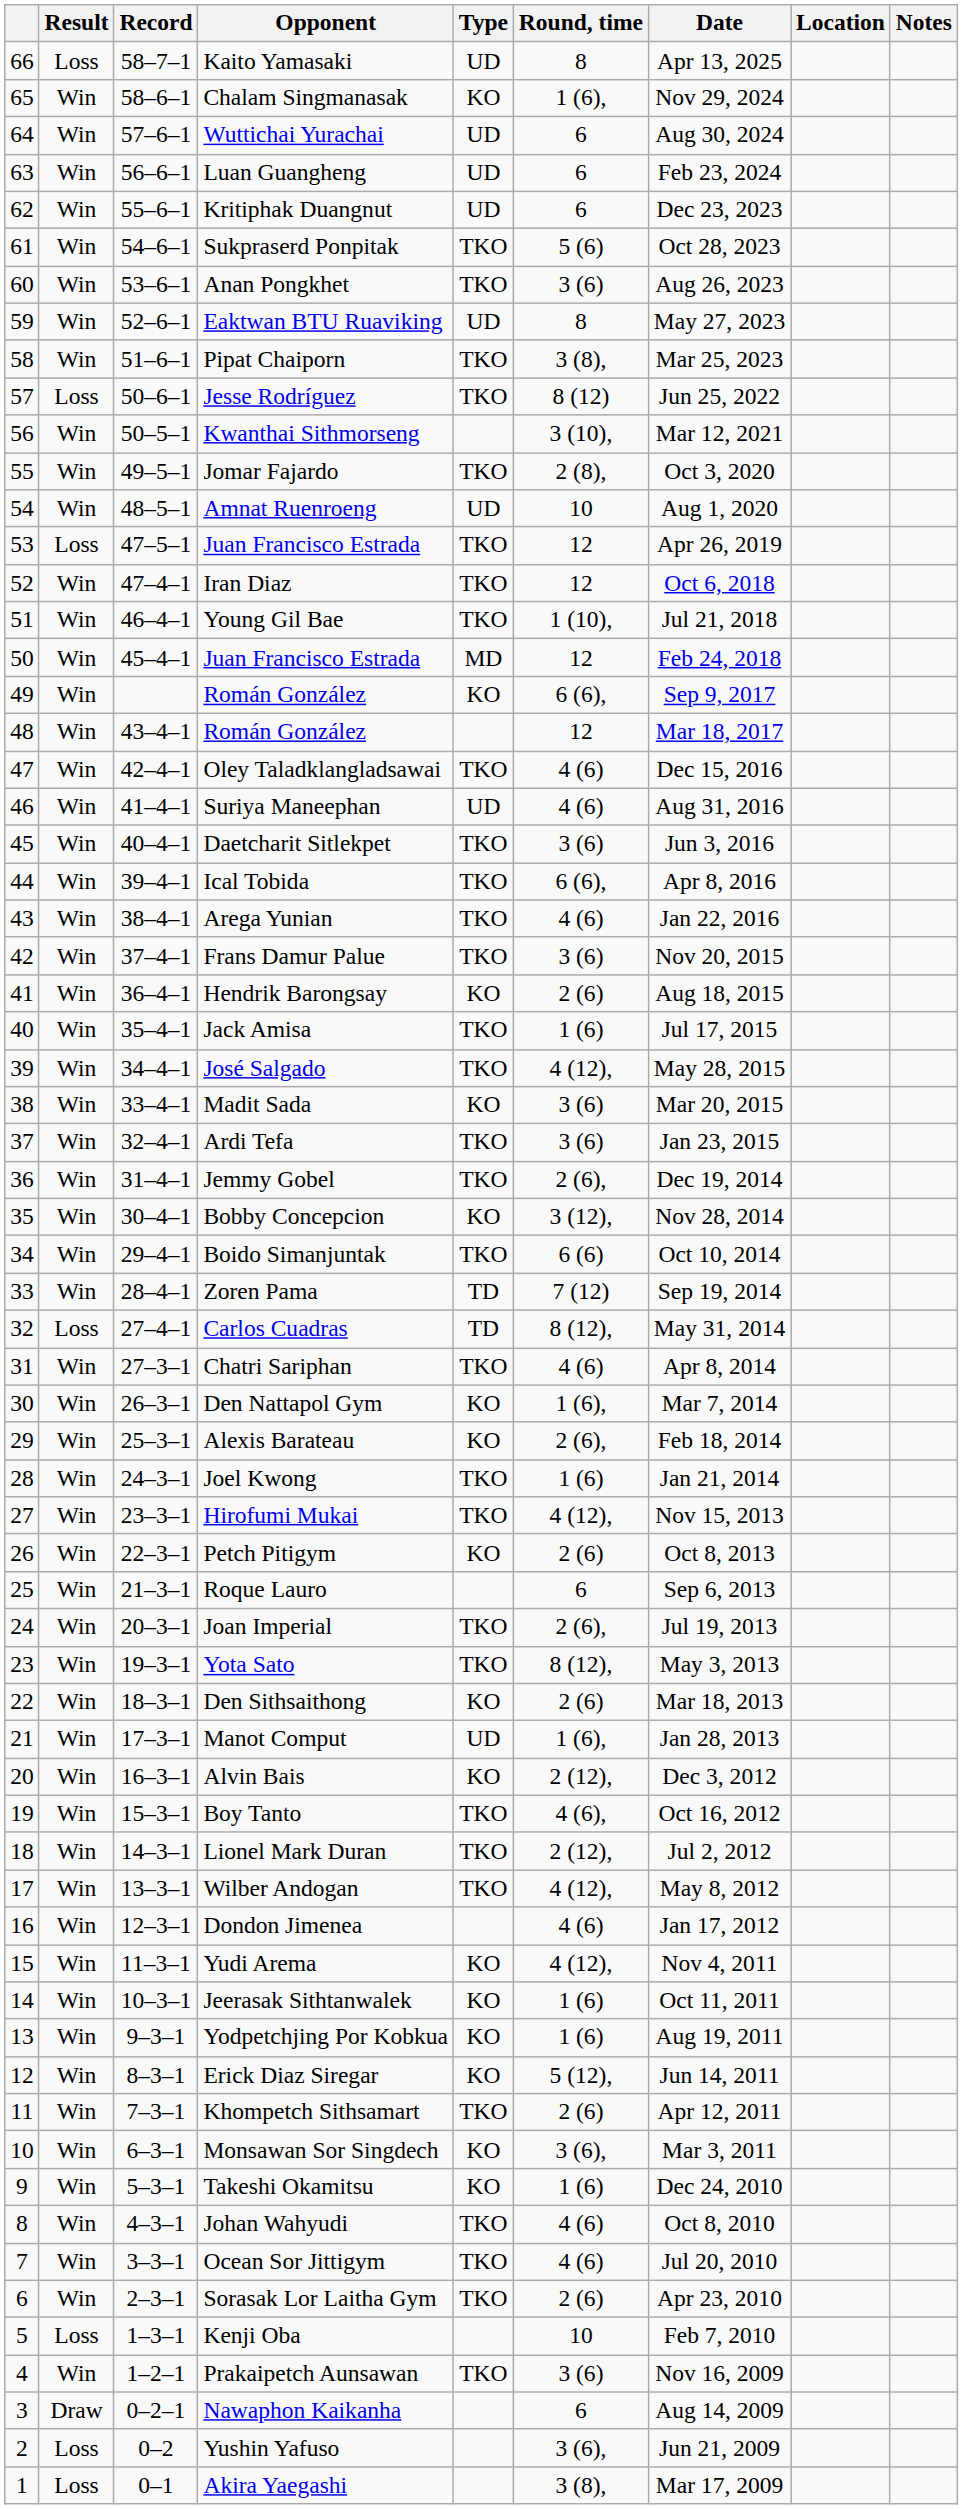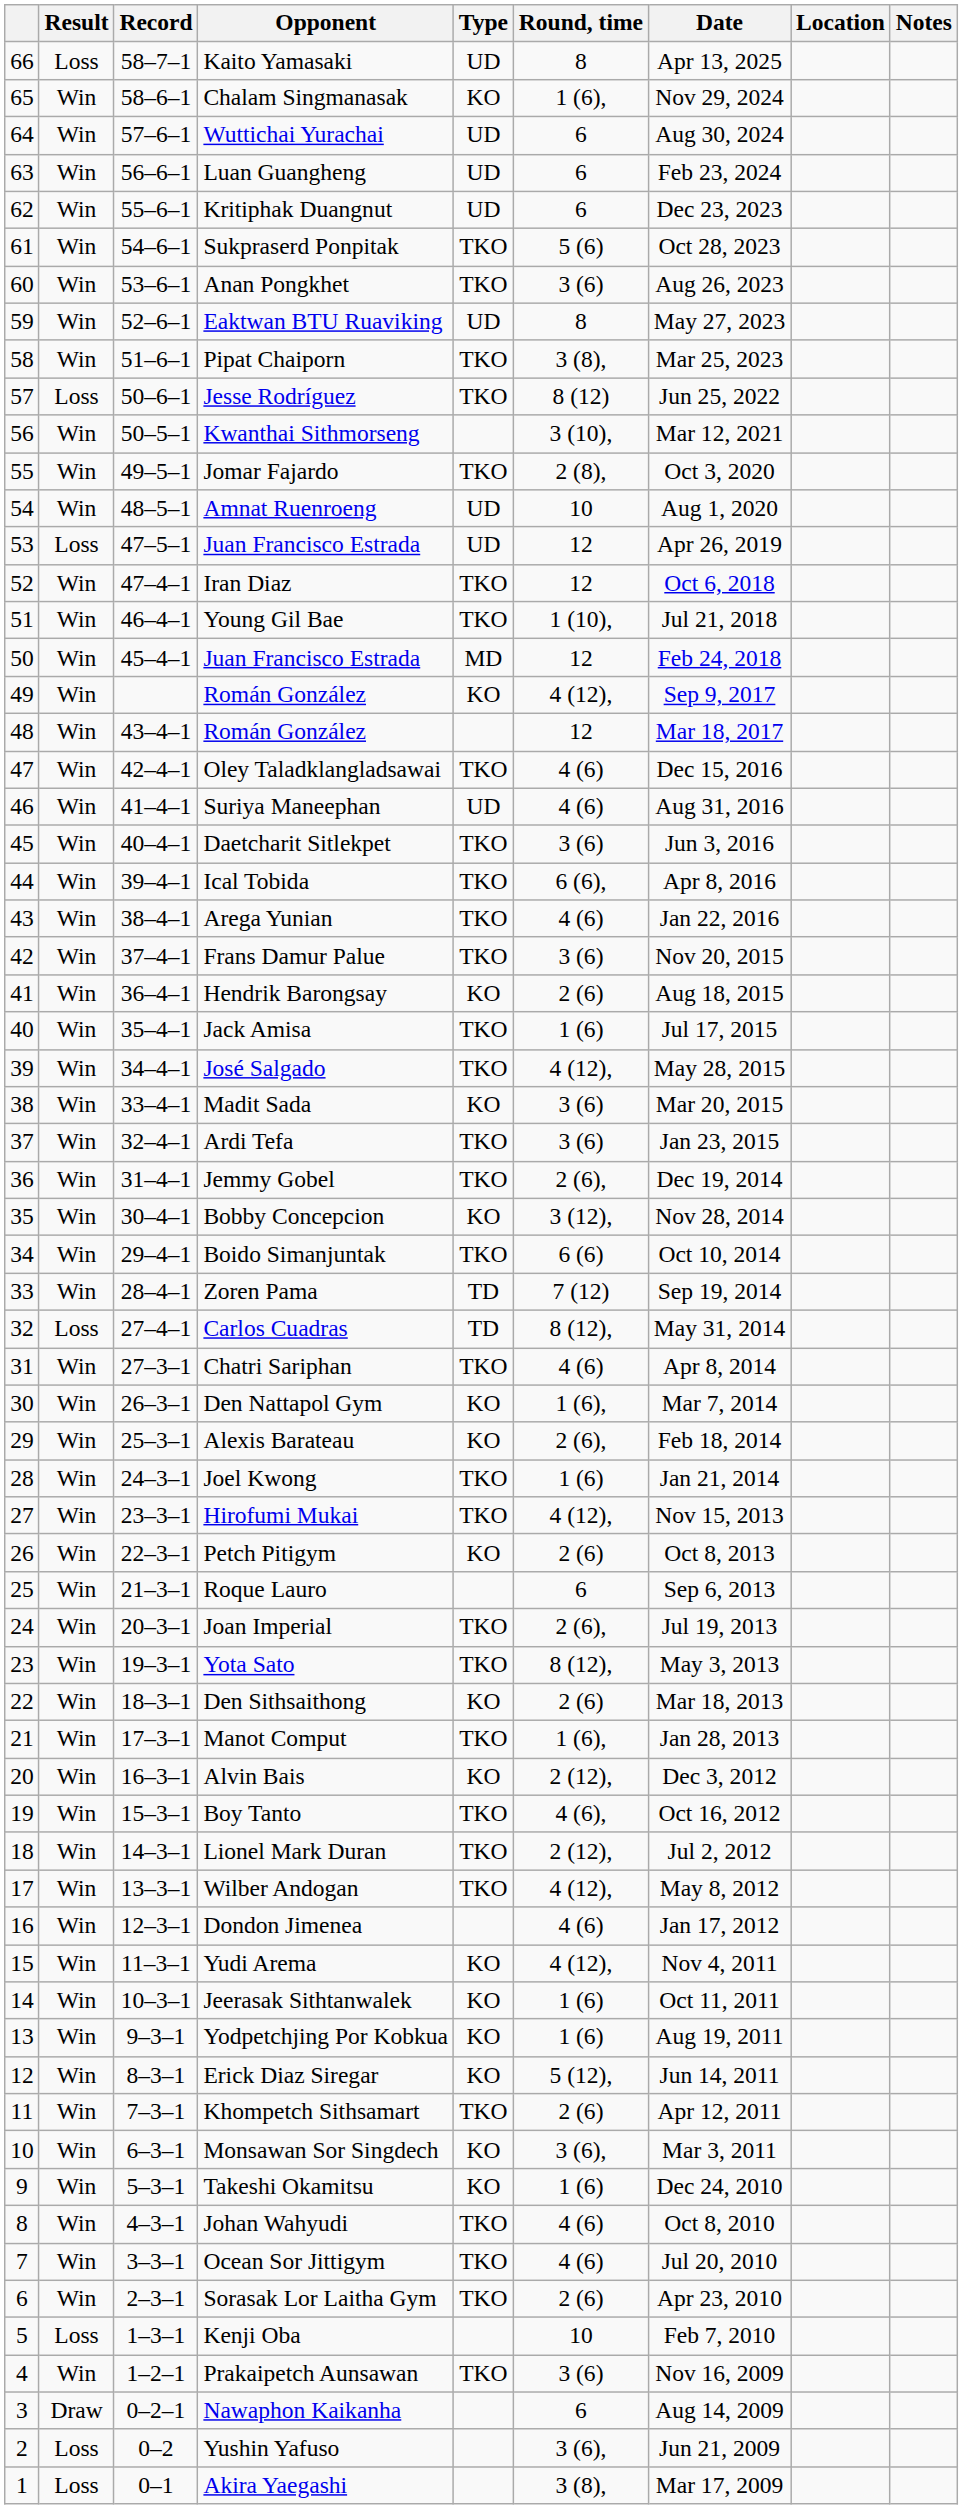53 / Juan Francisco Estrada | Type: TKO -> UD
49 / Román González | Round, time: 6 (6), -> 4 (12),
Manot Comput | Type: UD -> TKO
